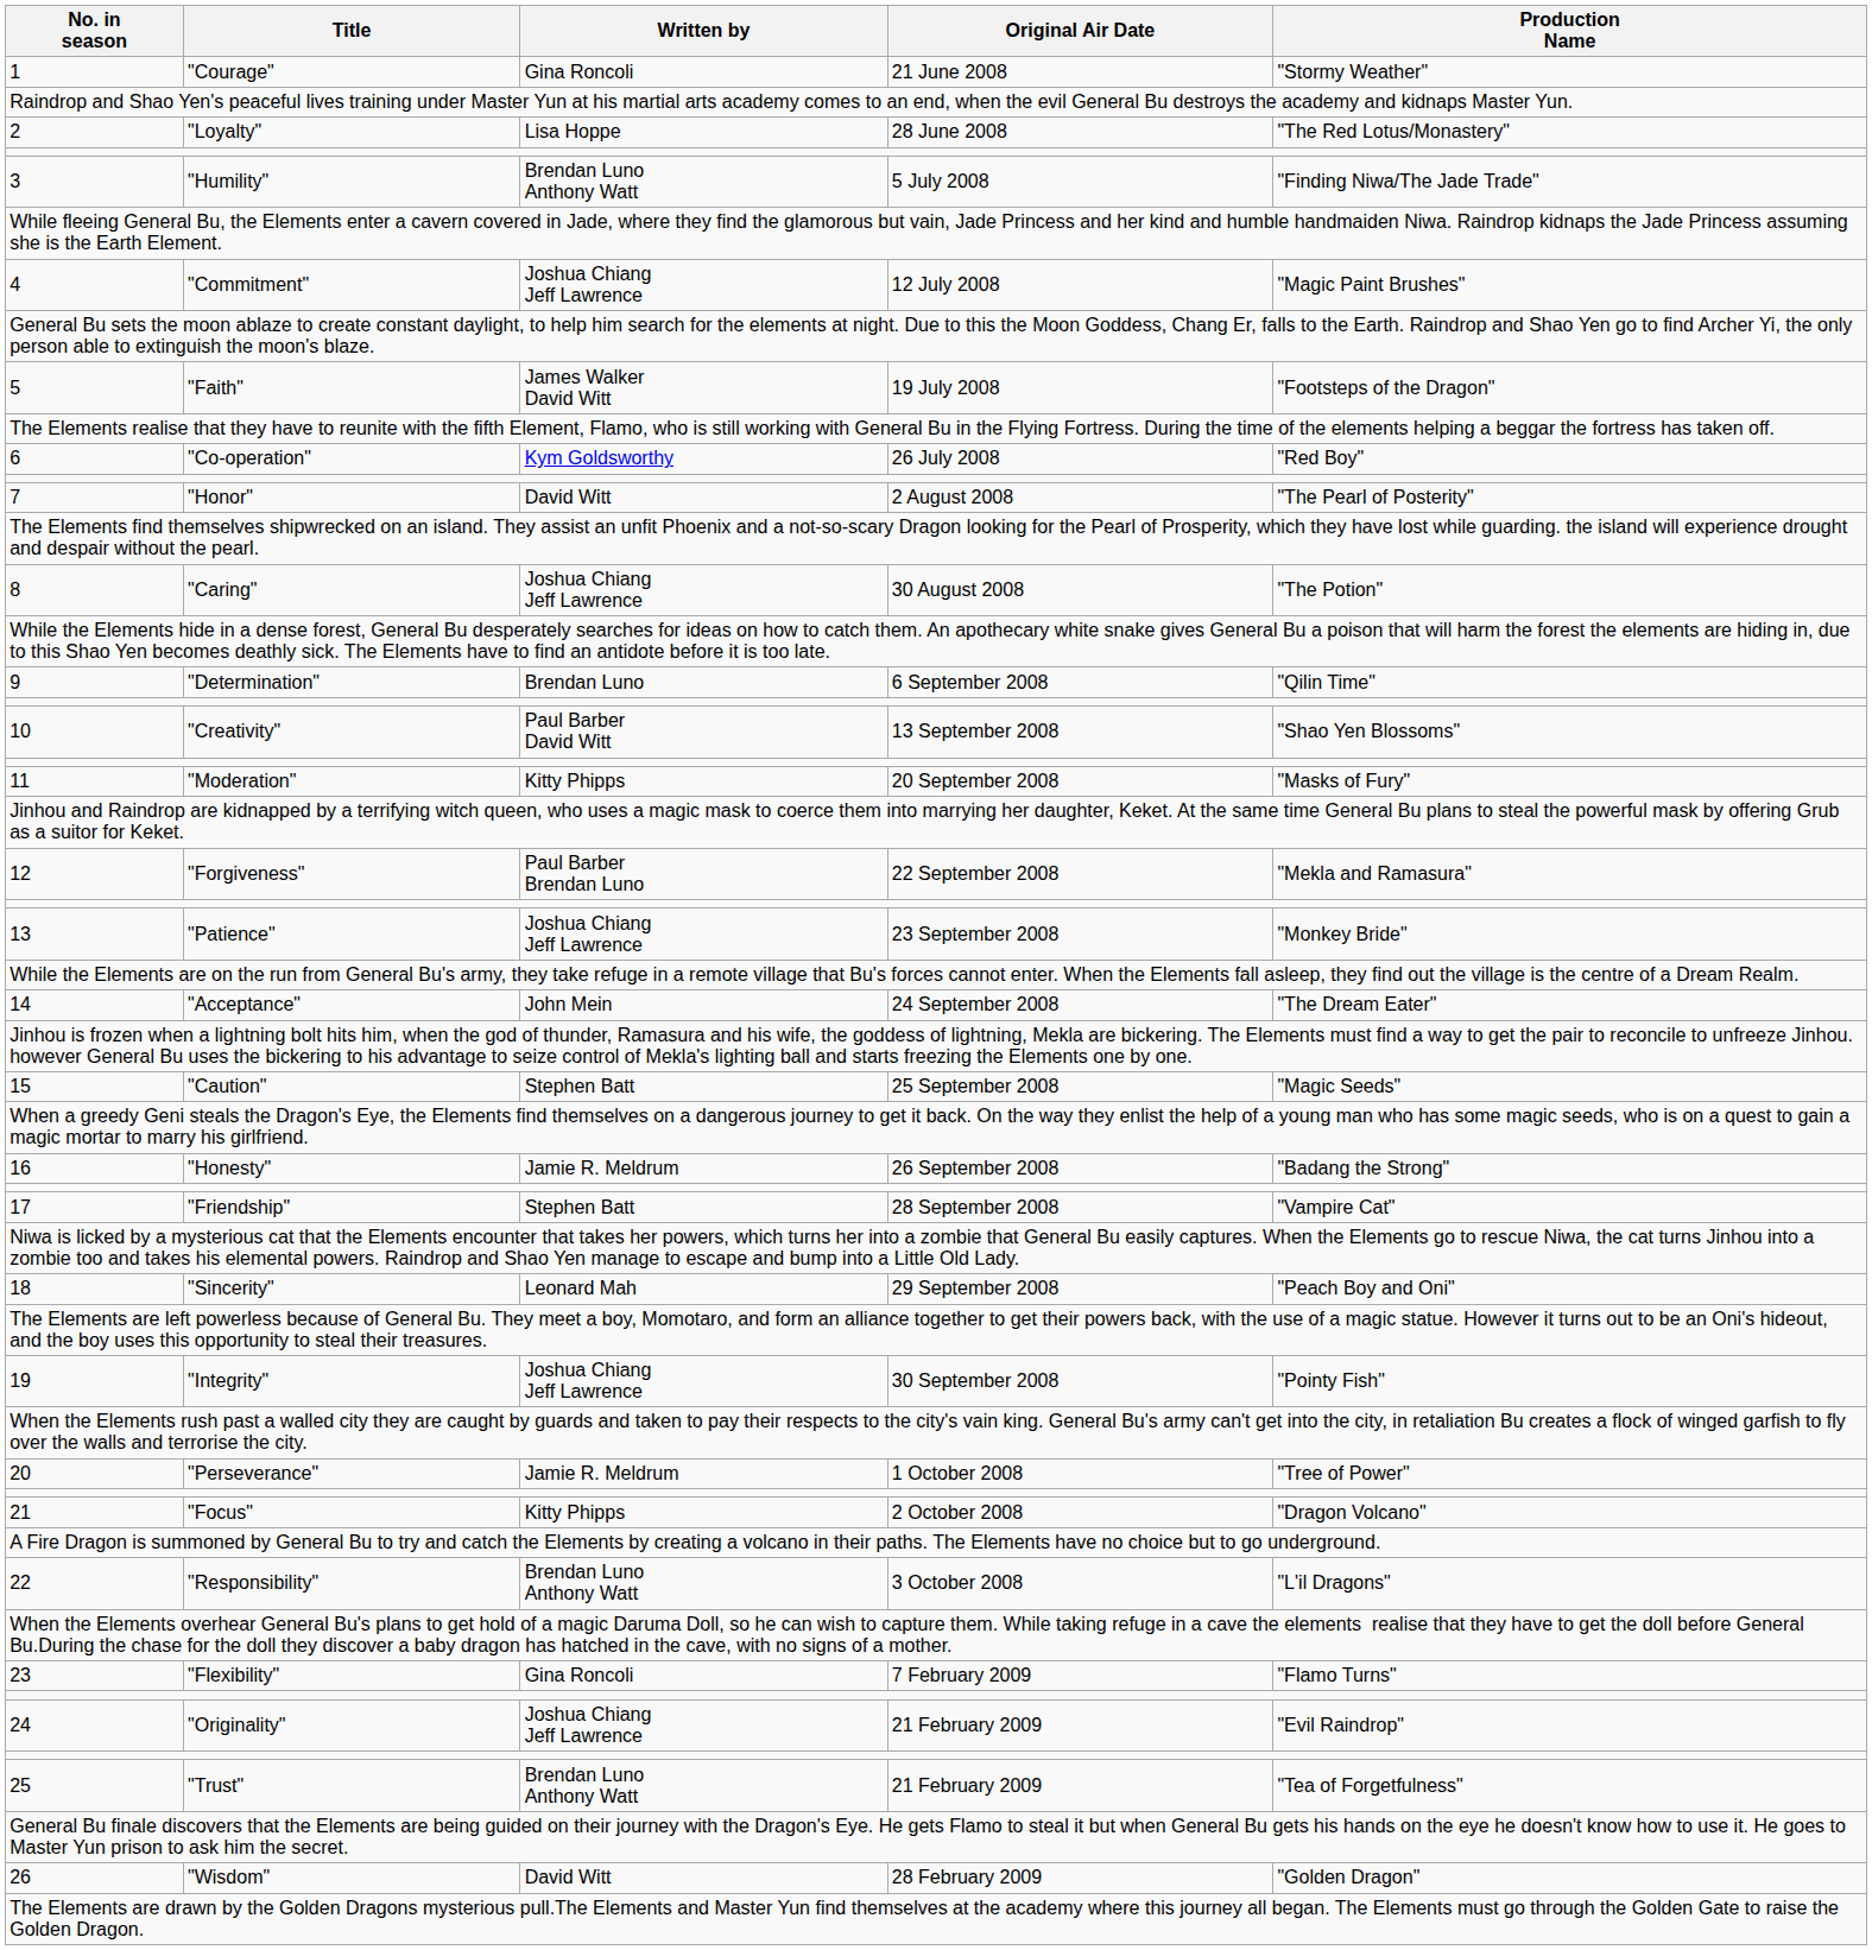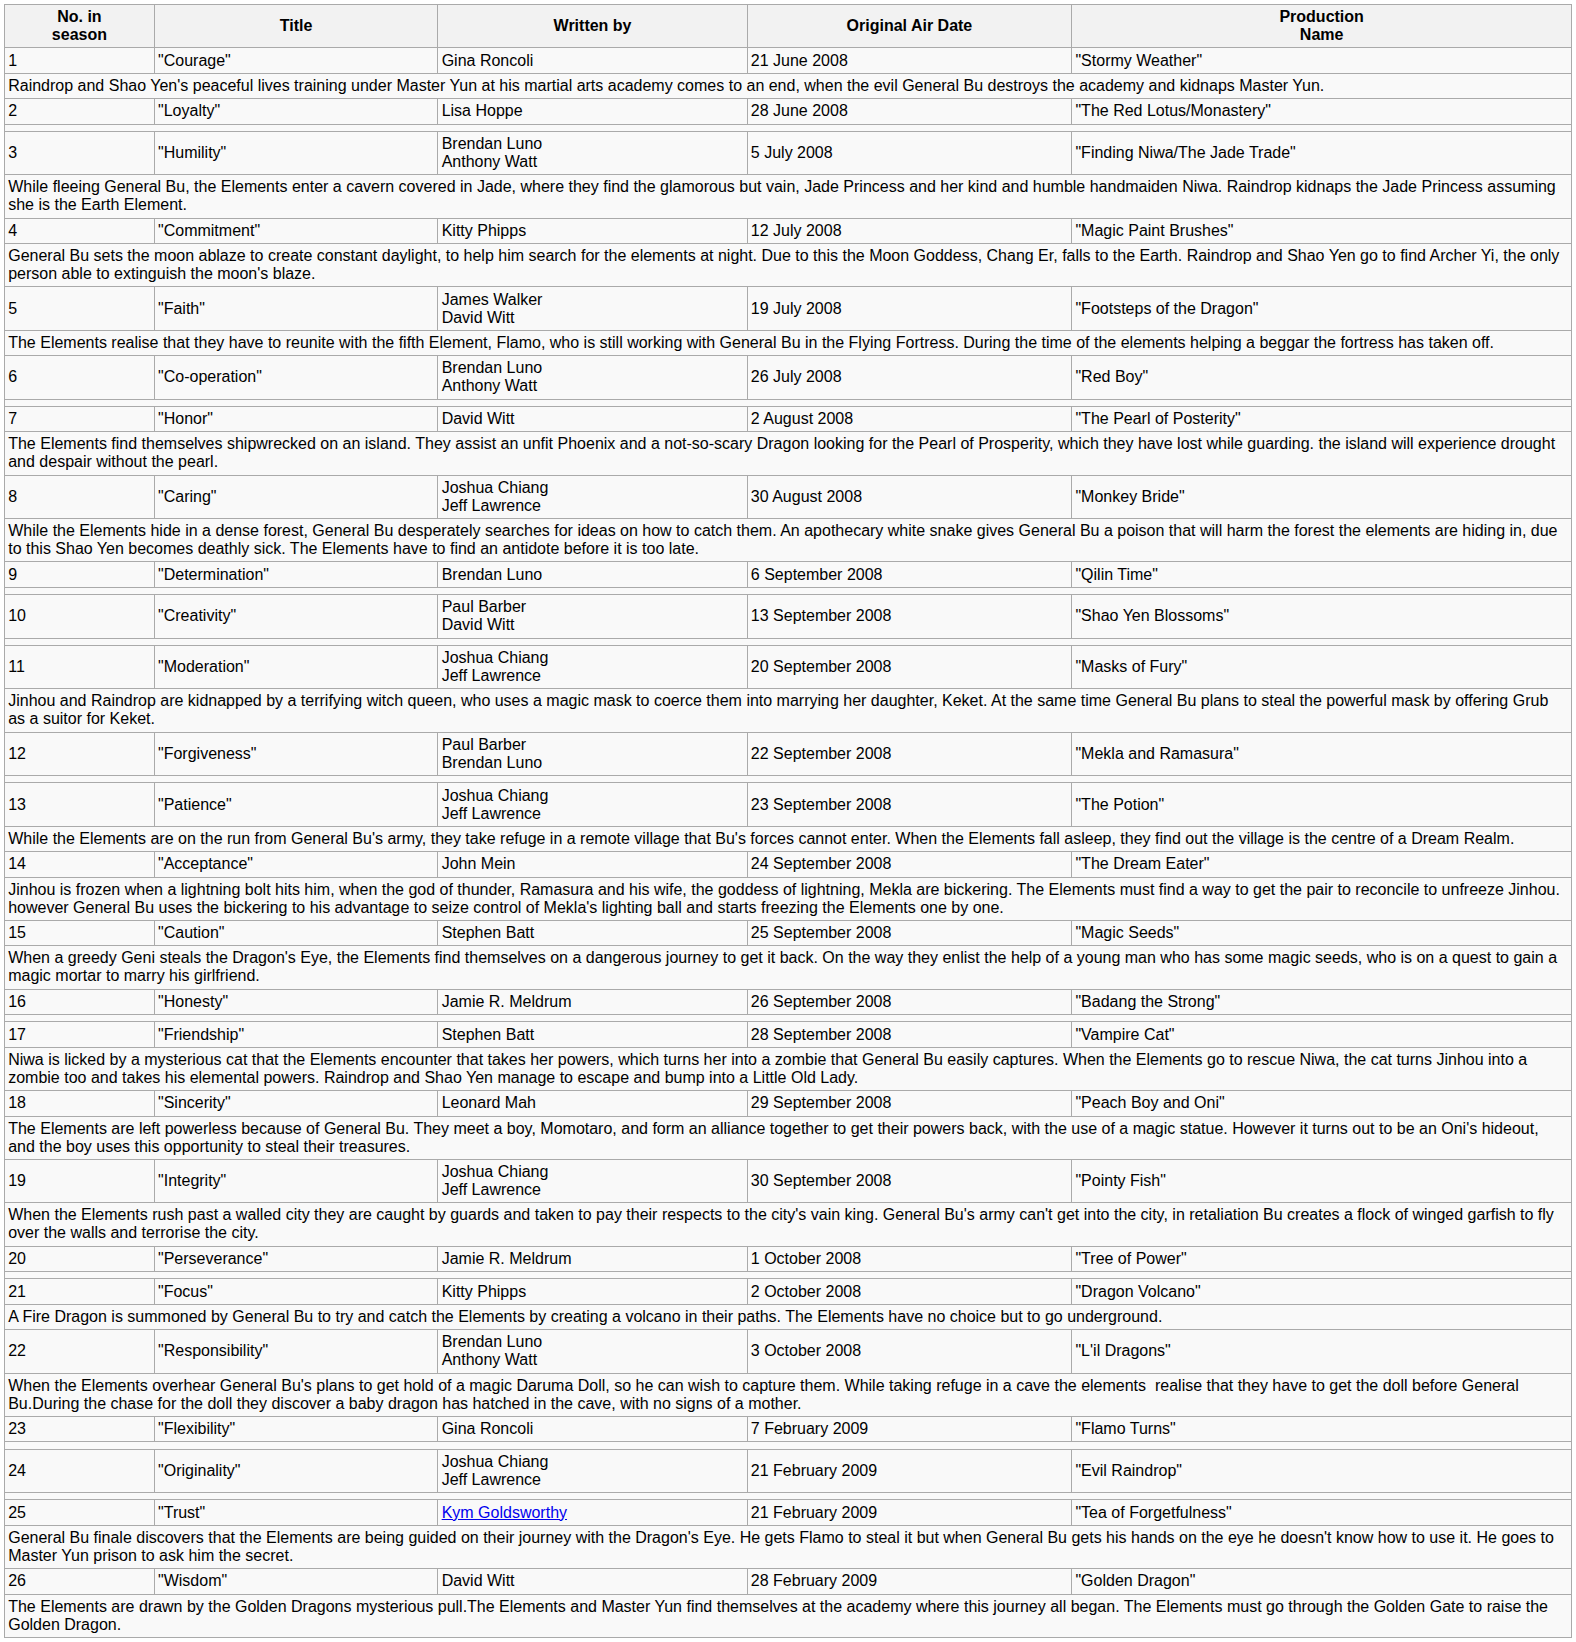4 | Written by: Joshua Chiang Jeff Lawrence -> Kitty Phipps
6 | Written by: Kym Goldsworthy -> Brendan Luno Anthony Watt
8 | Production Name: "The Potion" -> "Monkey Bride"
11 | Written by: Kitty Phipps -> Joshua Chiang Jeff Lawrence
13 | Production Name: "Monkey Bride" -> "The Potion"
25 | Written by: Brendan Luno Anthony Watt -> Kym Goldsworthy
